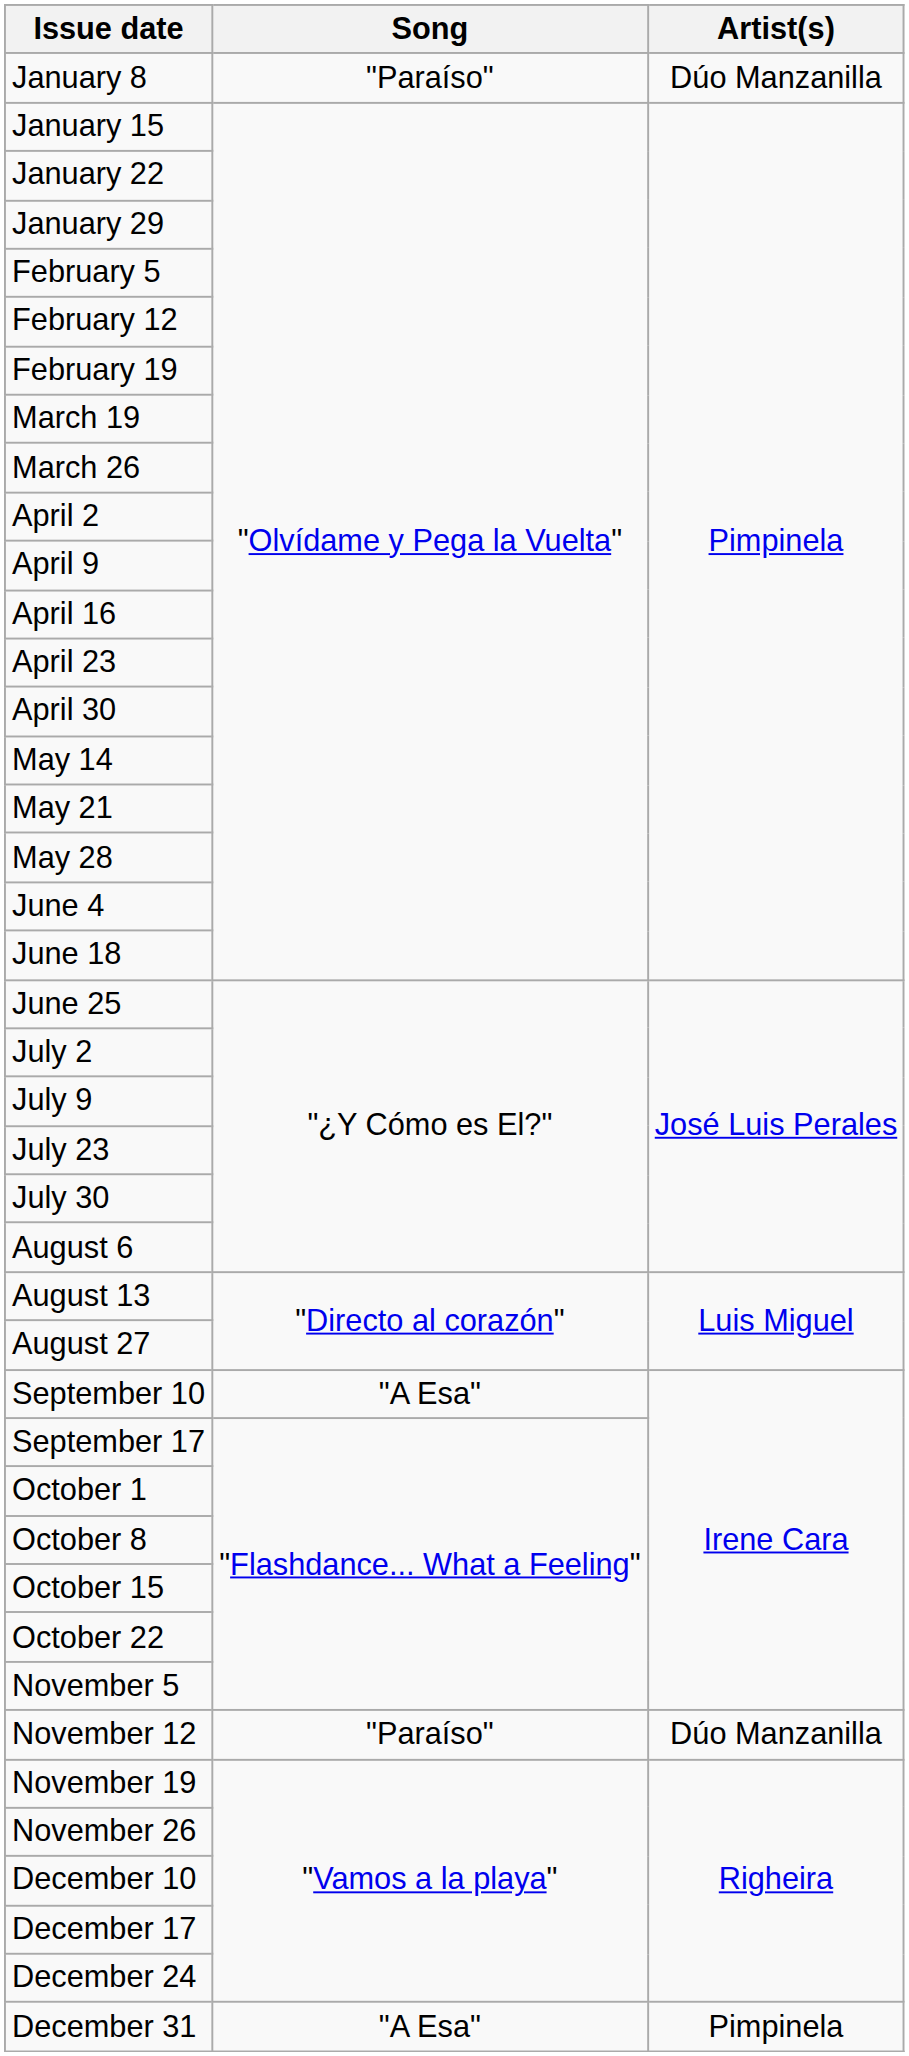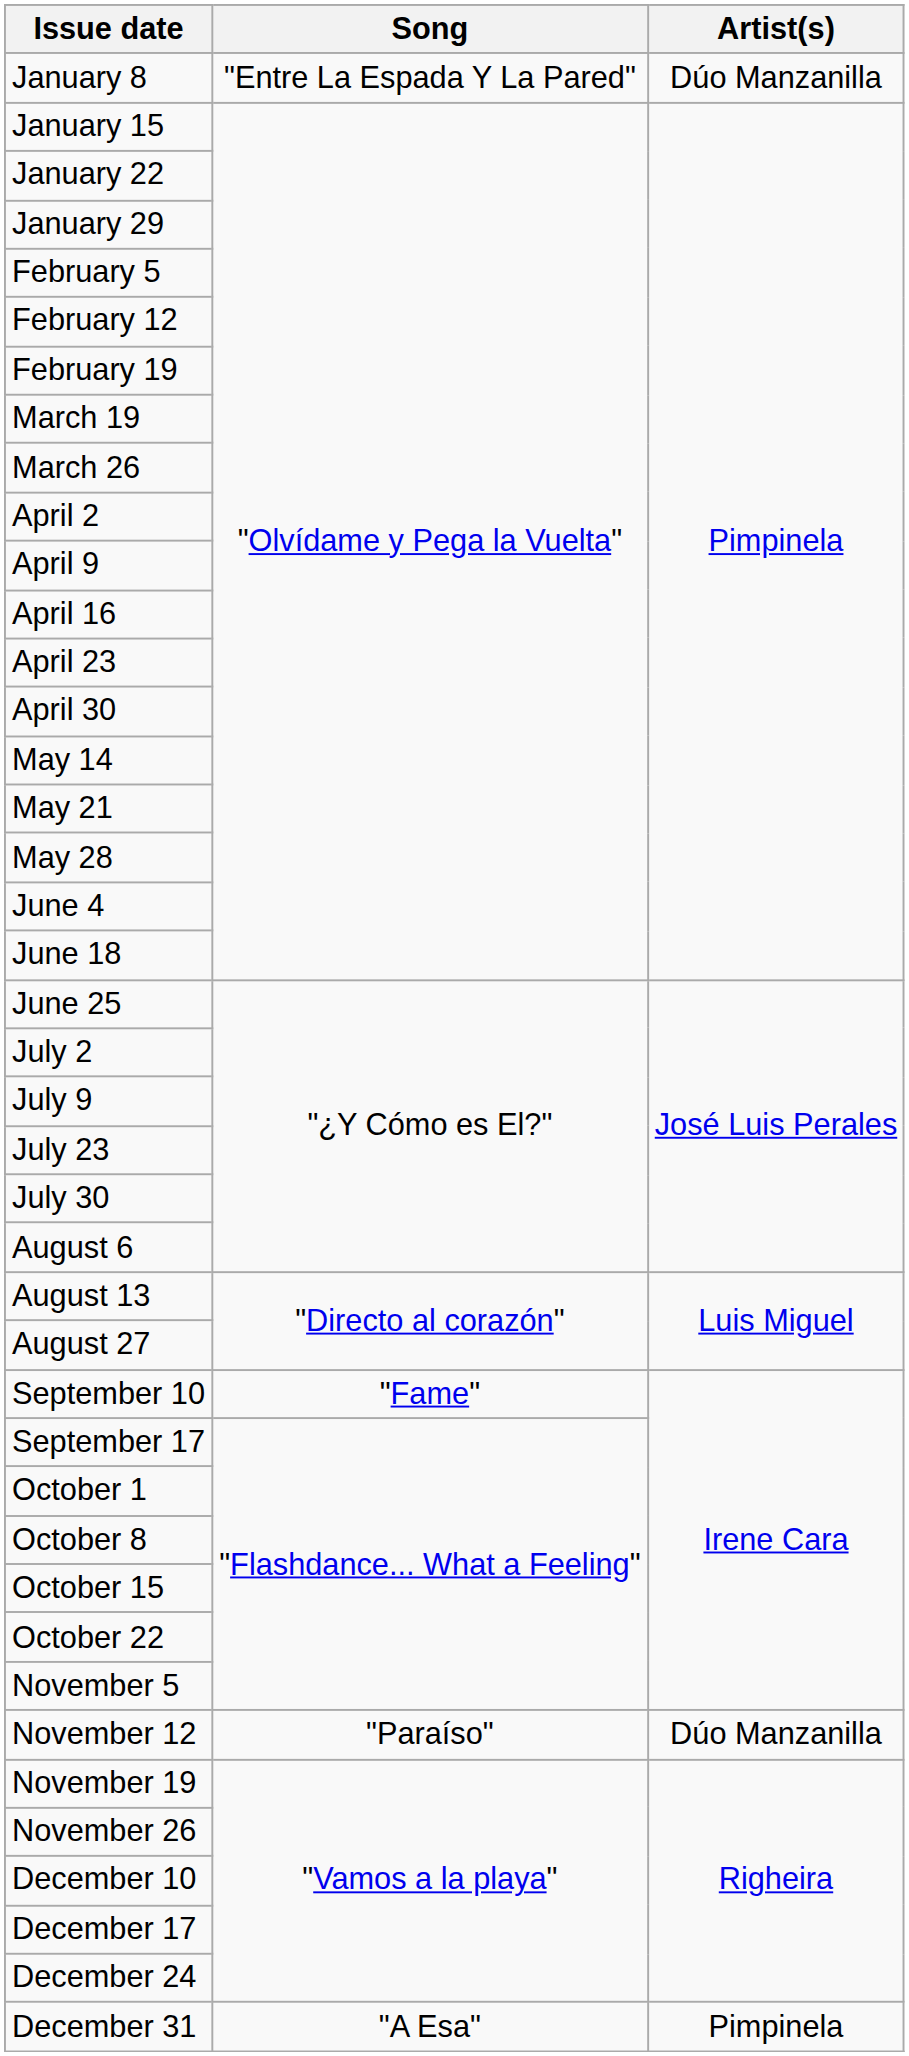January 8 | Song: "Paraíso" -> "Entre La Espada Y La Pared"
September 10 | Song: "A Esa" -> "Fame"
